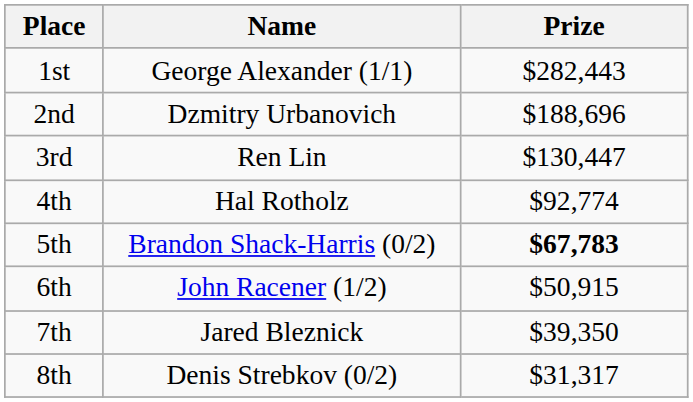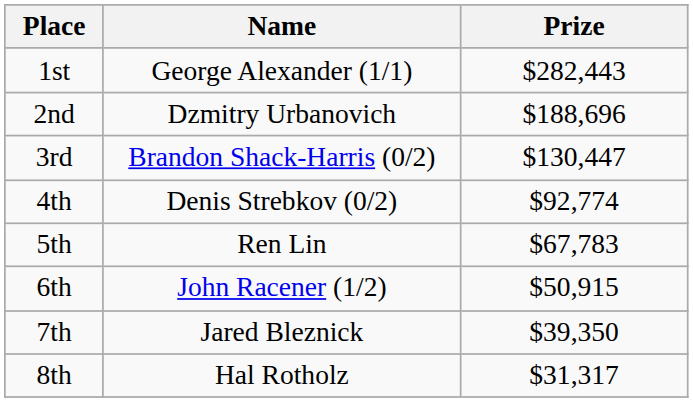3rd | Name: Ren Lin -> Brandon Shack-Harris (0/2)
4th | Name: Hal Rotholz -> Denis Strebkov (0/2)
5th | Name: Brandon Shack-Harris (0/2) -> Ren Lin
5th | Prize: bold -> normal
8th | Name: Denis Strebkov (0/2) -> Hal Rotholz
